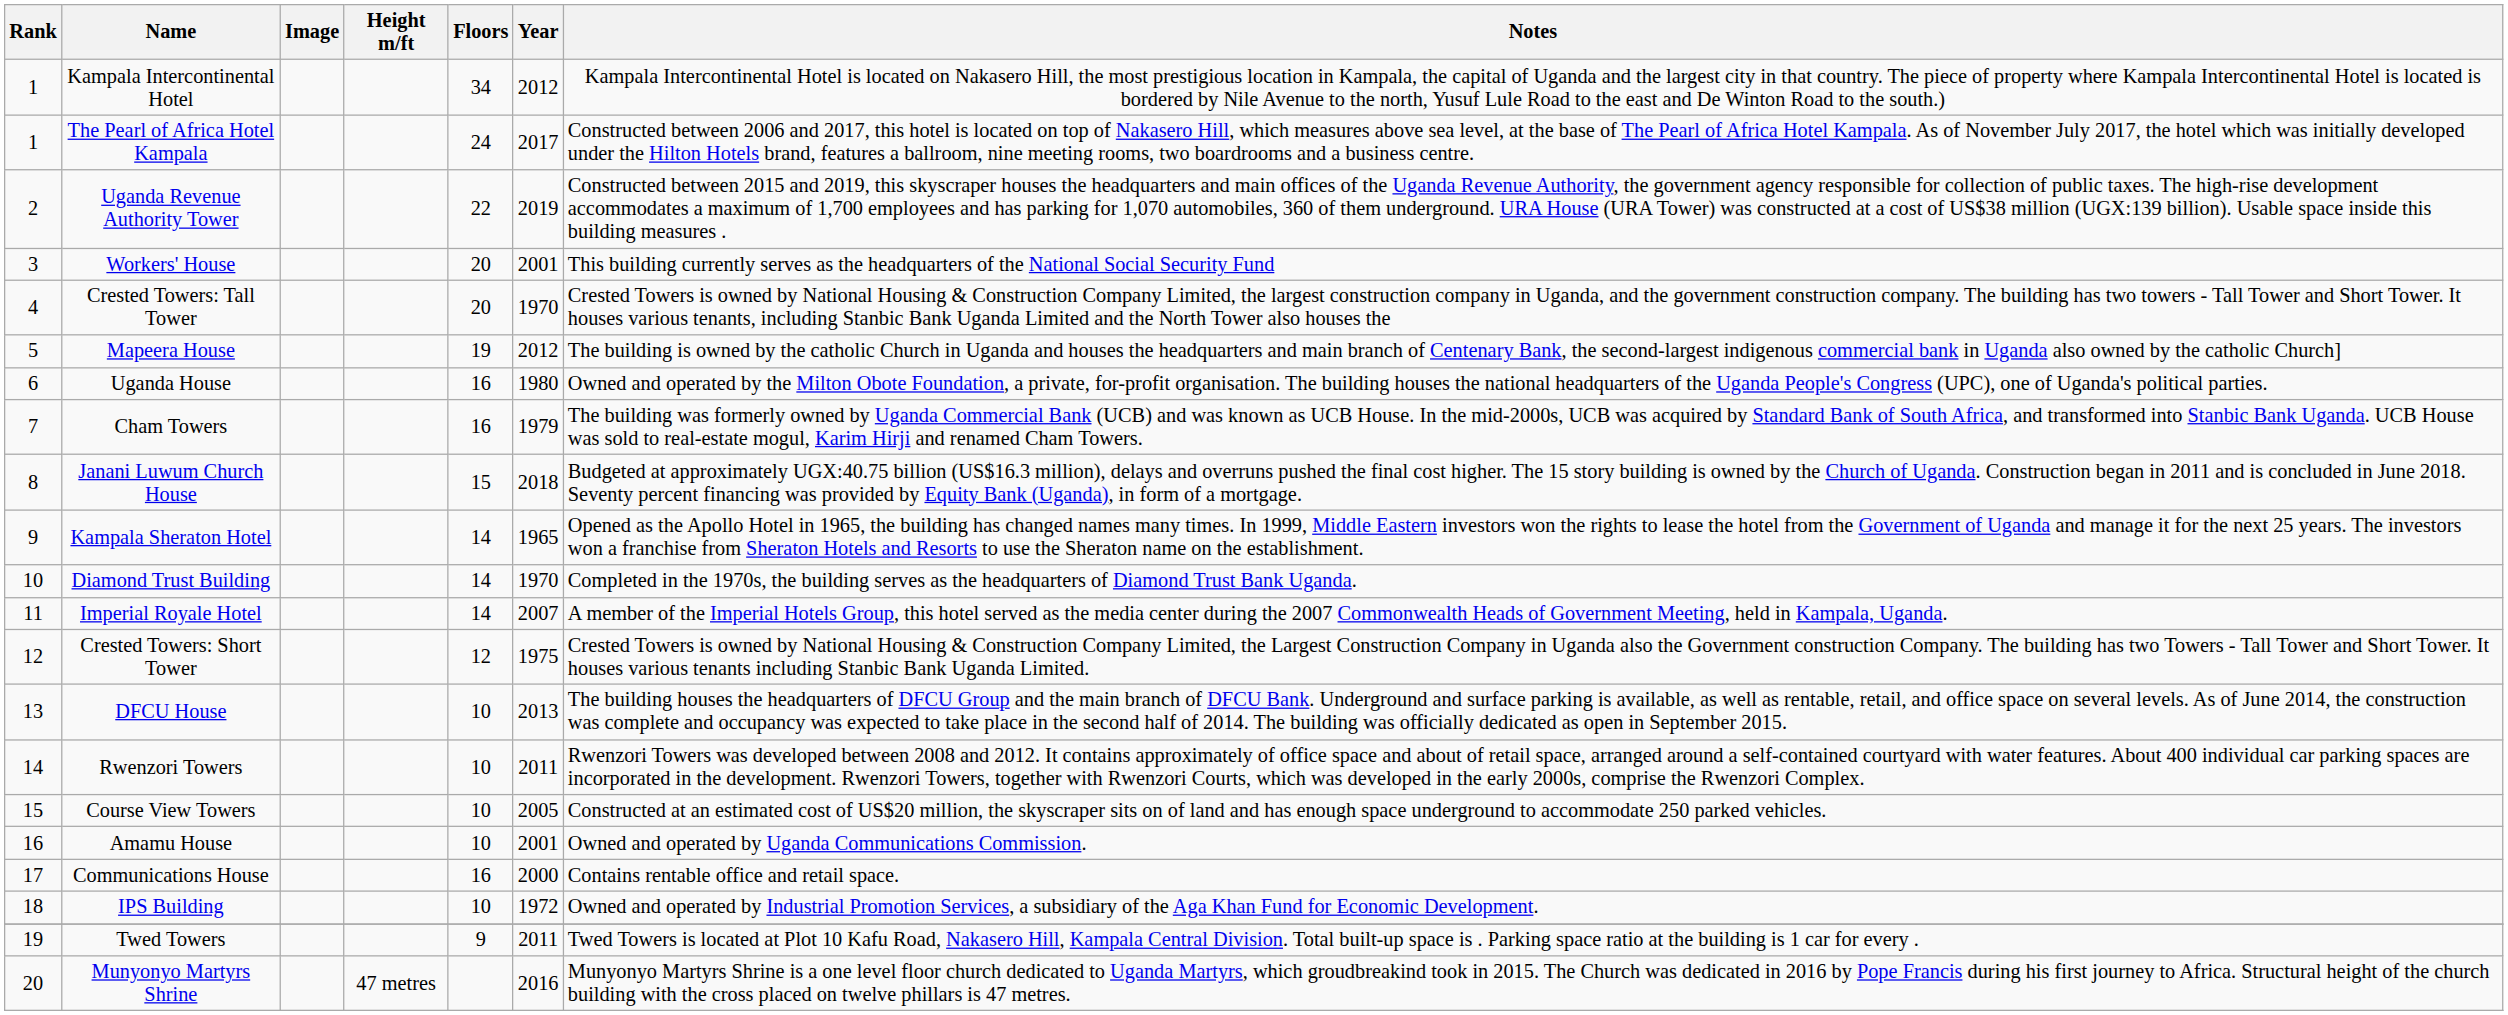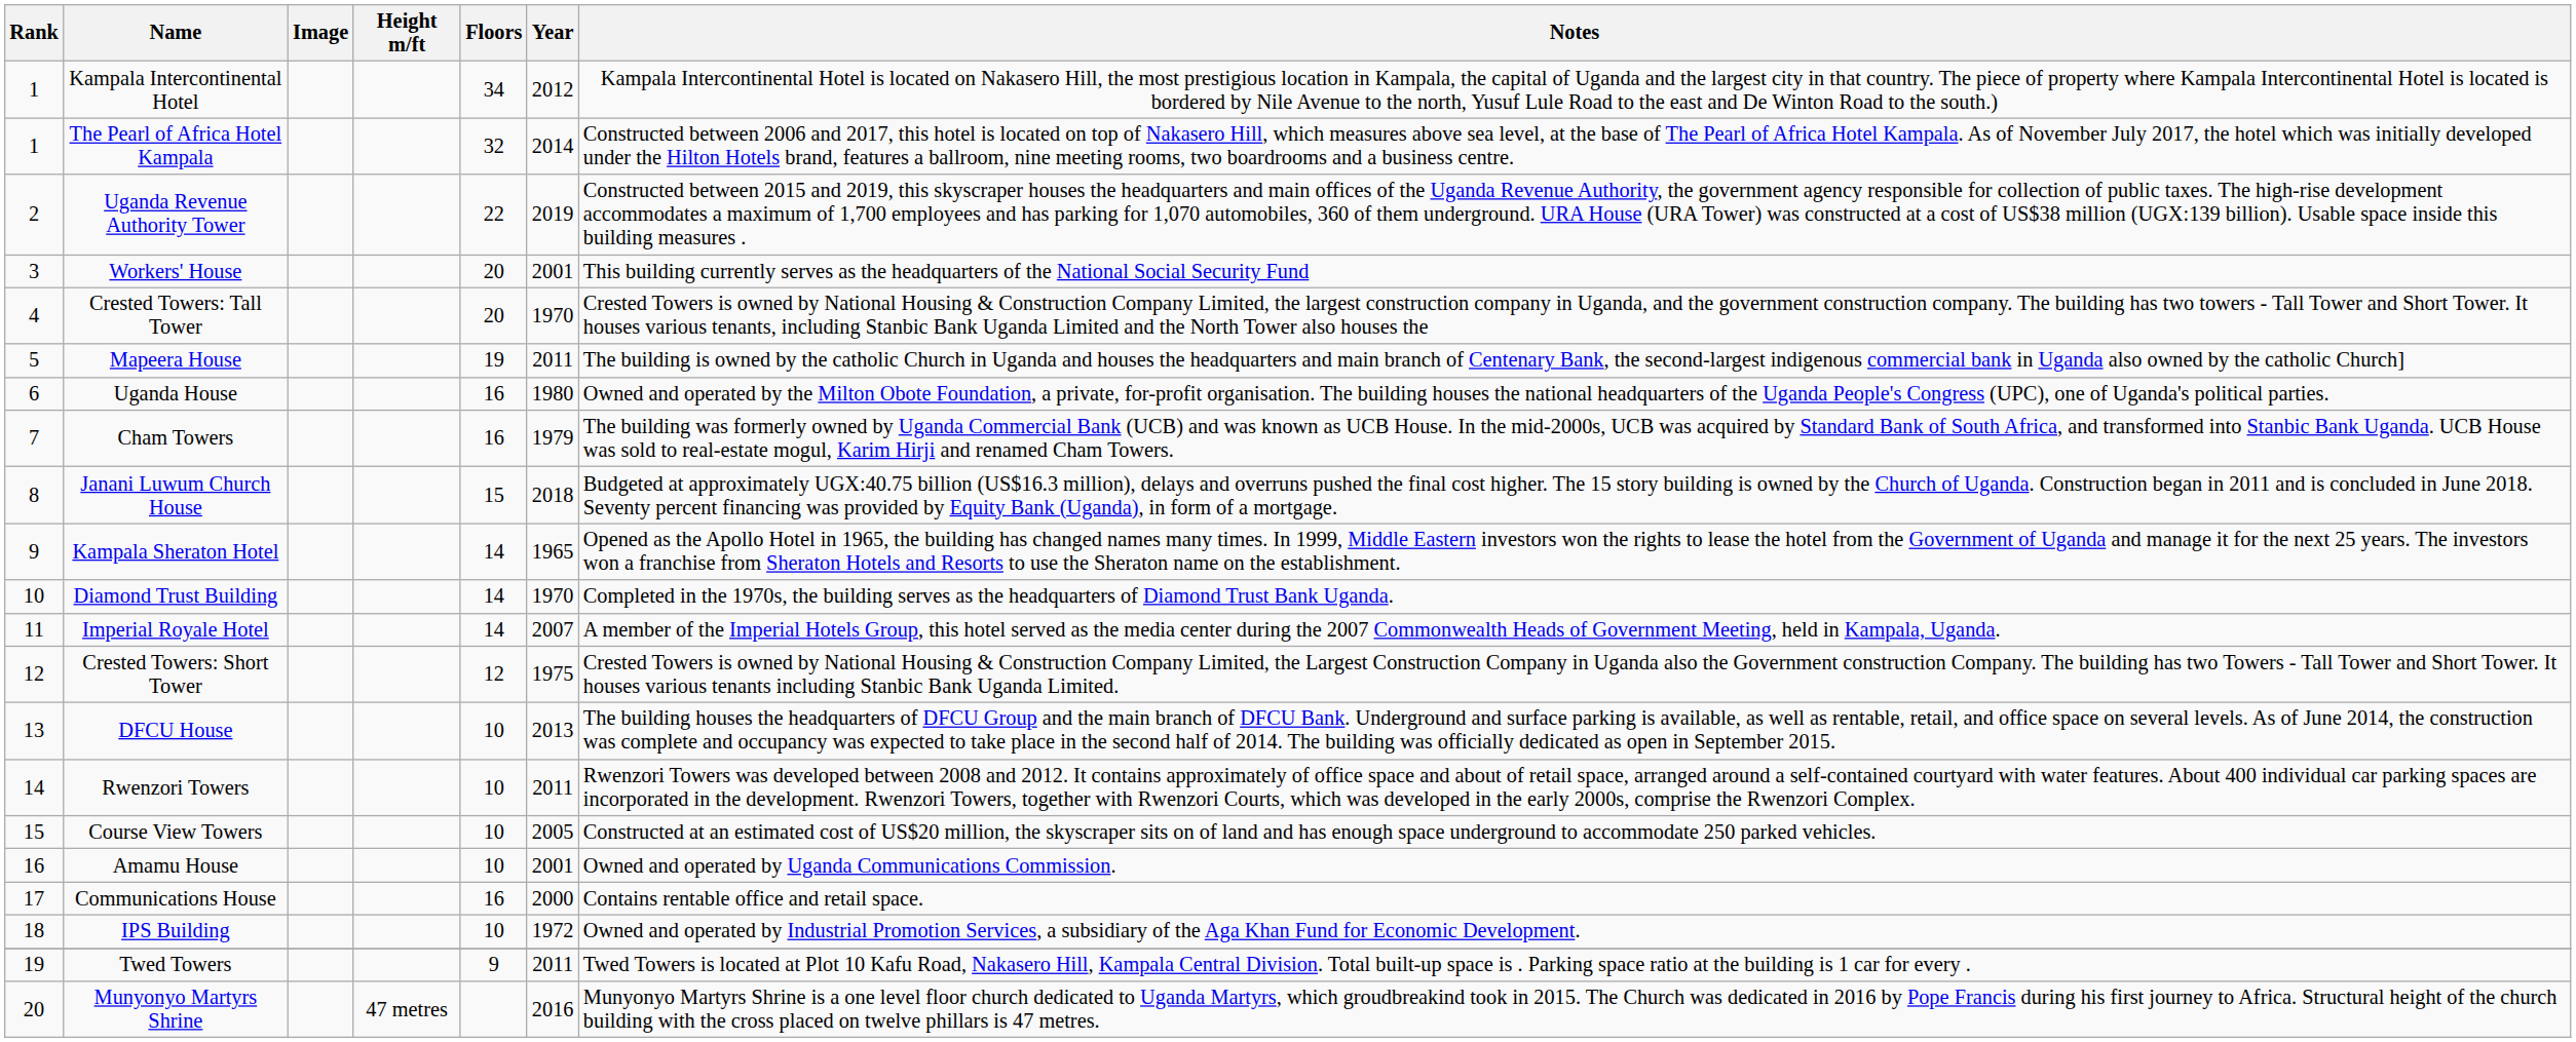The Pearl of Africa Hotel Kampala | Floors: 24 -> 32
The Pearl of Africa Hotel Kampala | Year: 2017 -> 2014
Mapeera House | Year: 2012 -> 2011
